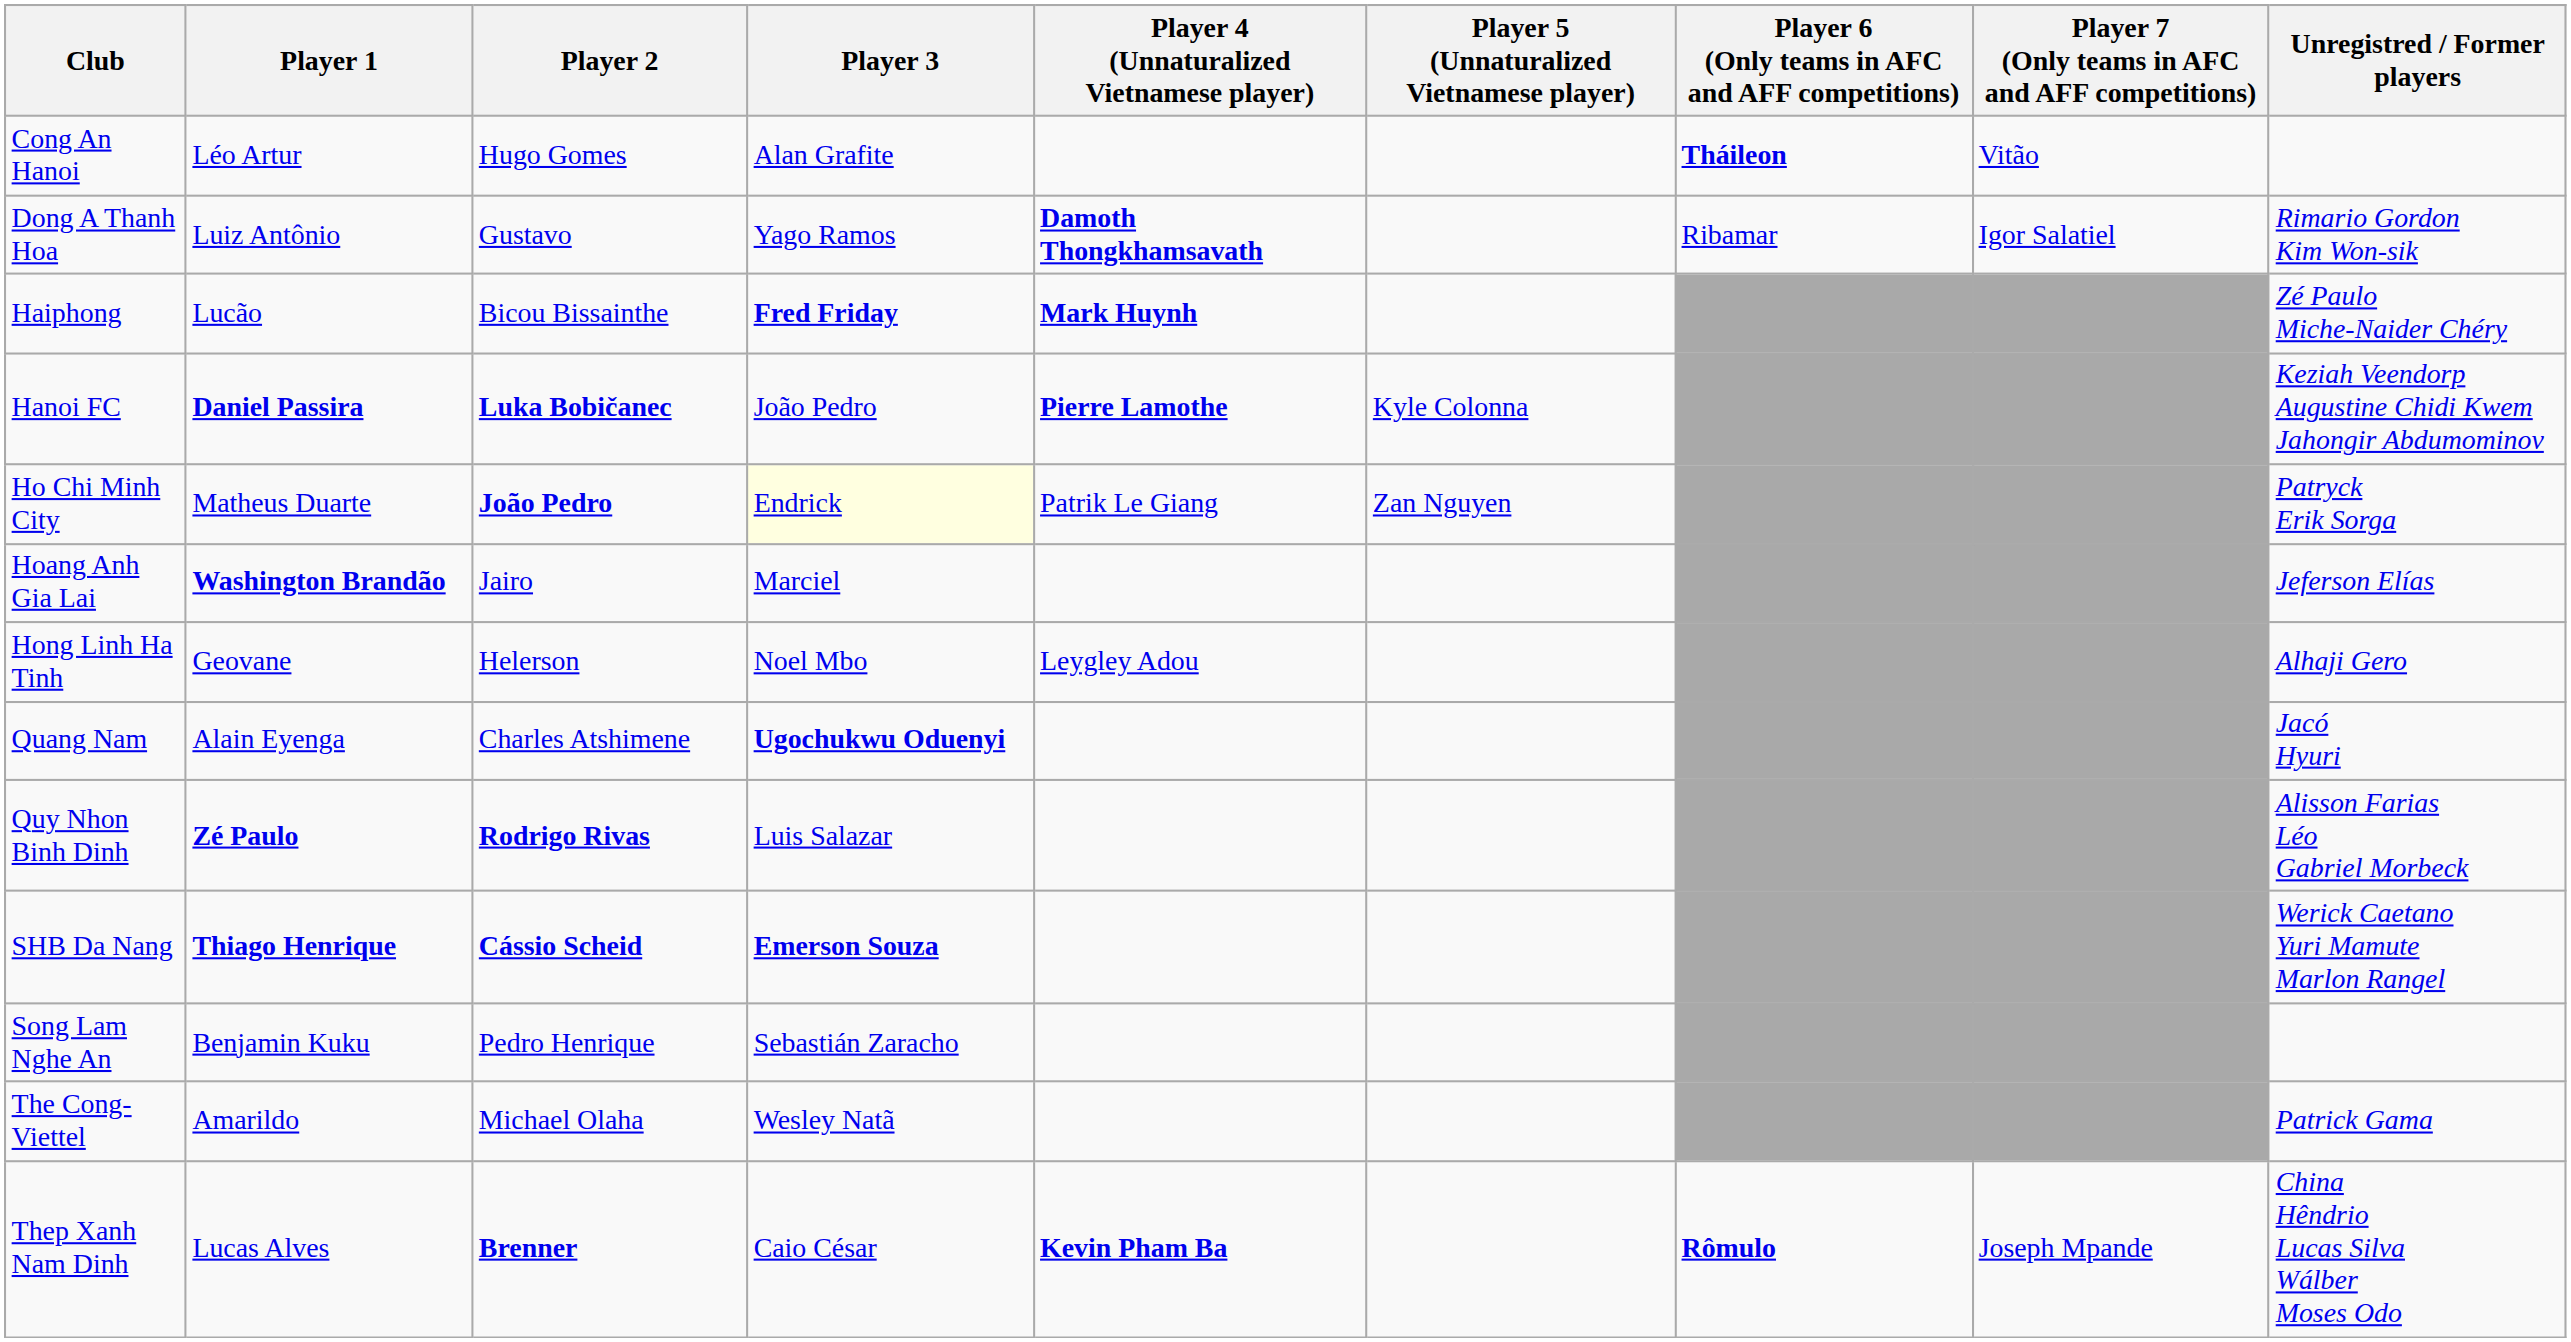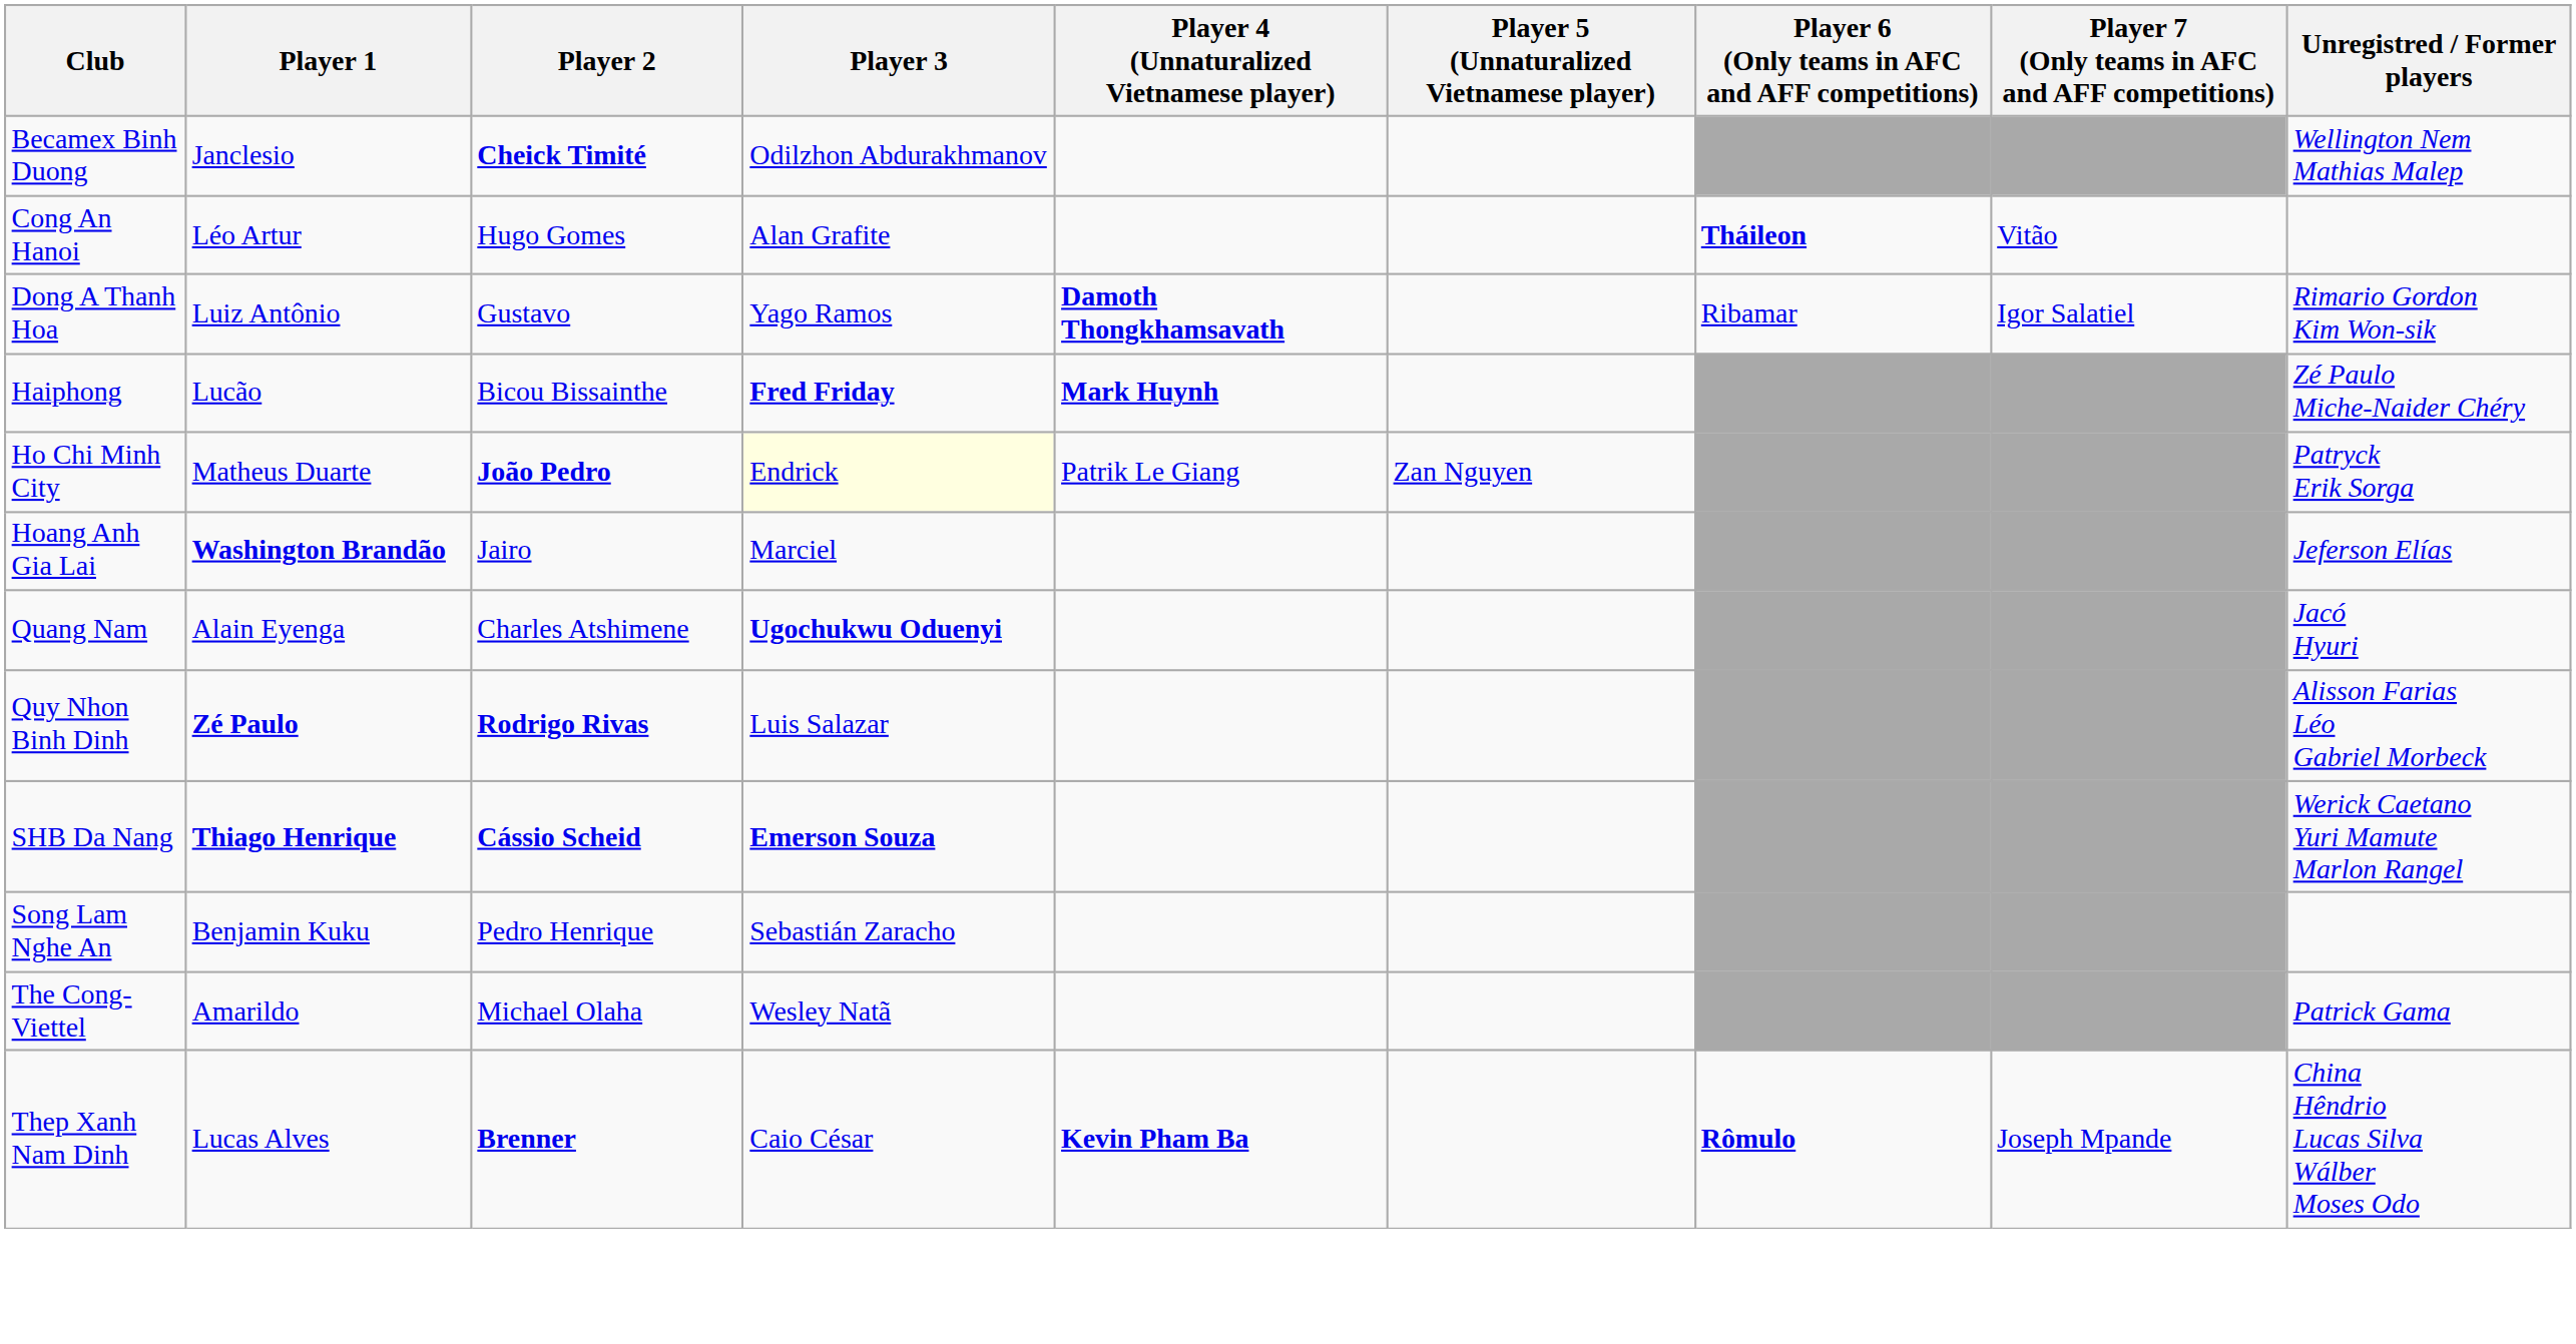+ row: Becamex Binh Duong | Janclesio | Cheick Timité | Odilzhon Abdurakhmanov | Wellington Nem Mathias Malep
- row: Hanoi FC | Daniel Passira | Luka Bobičanec | João Pedro | Pierre Lamothe | Kyle Colonna | Keziah Veendorp Augustine Chidi Kwem Jahongir Abdumominov
- row: Hong Linh Ha Tinh | Geovane | Helerson | Noel Mbo | Leygley Adou | Alhaji Gero
